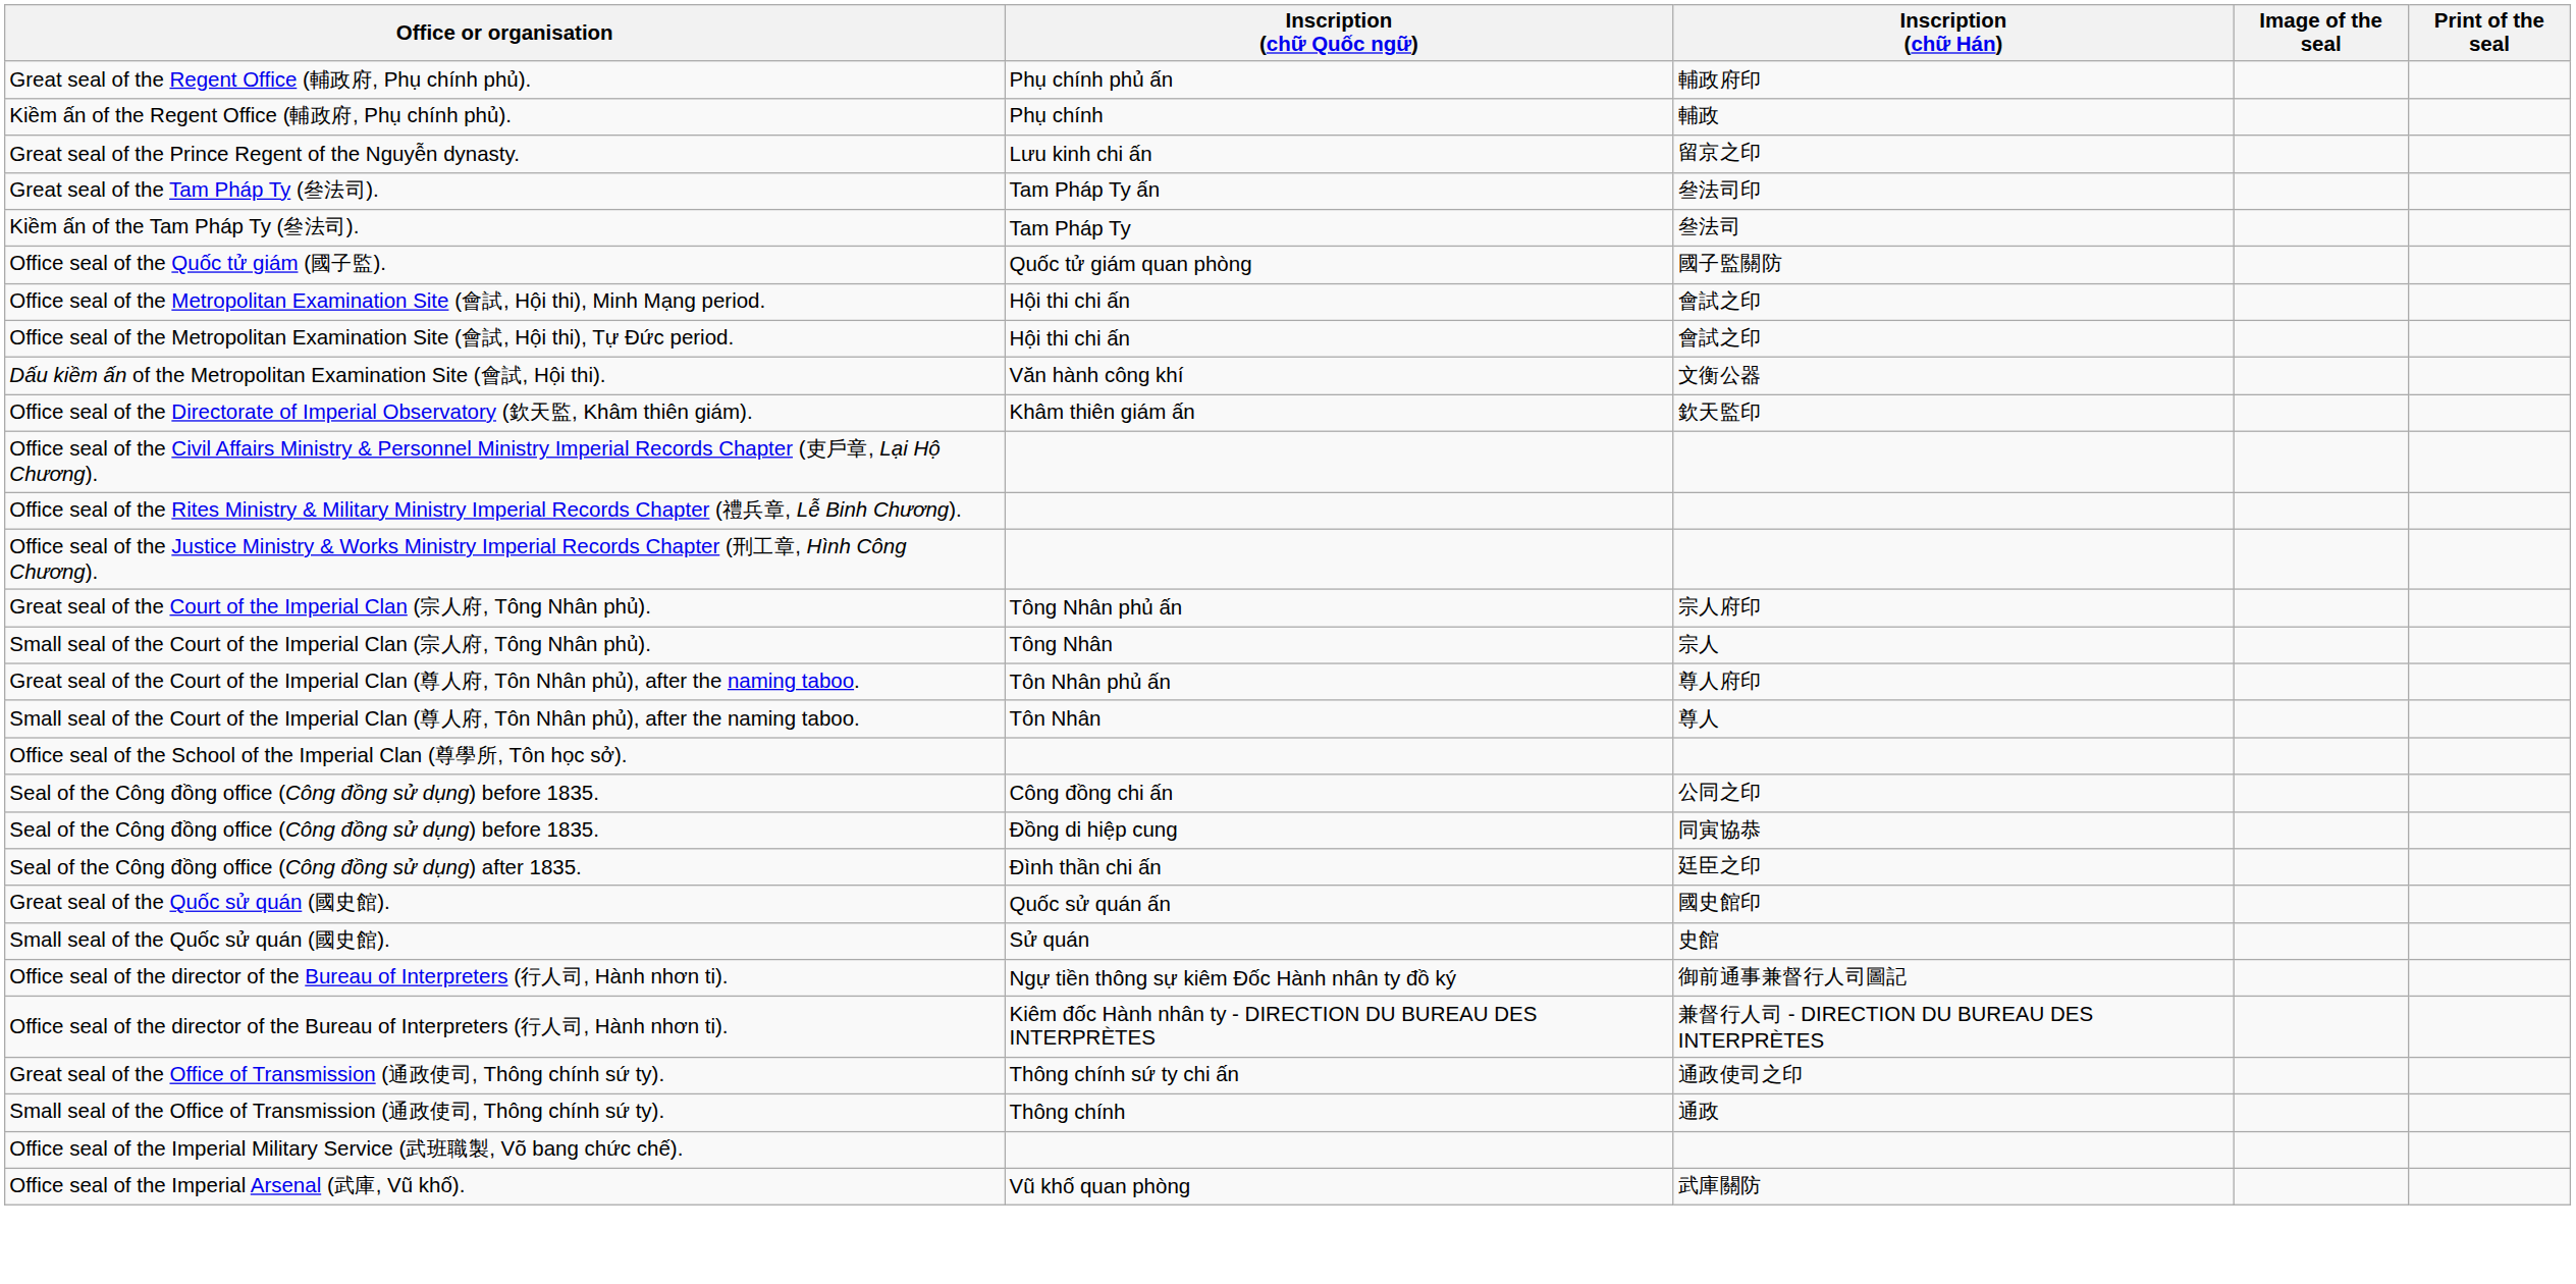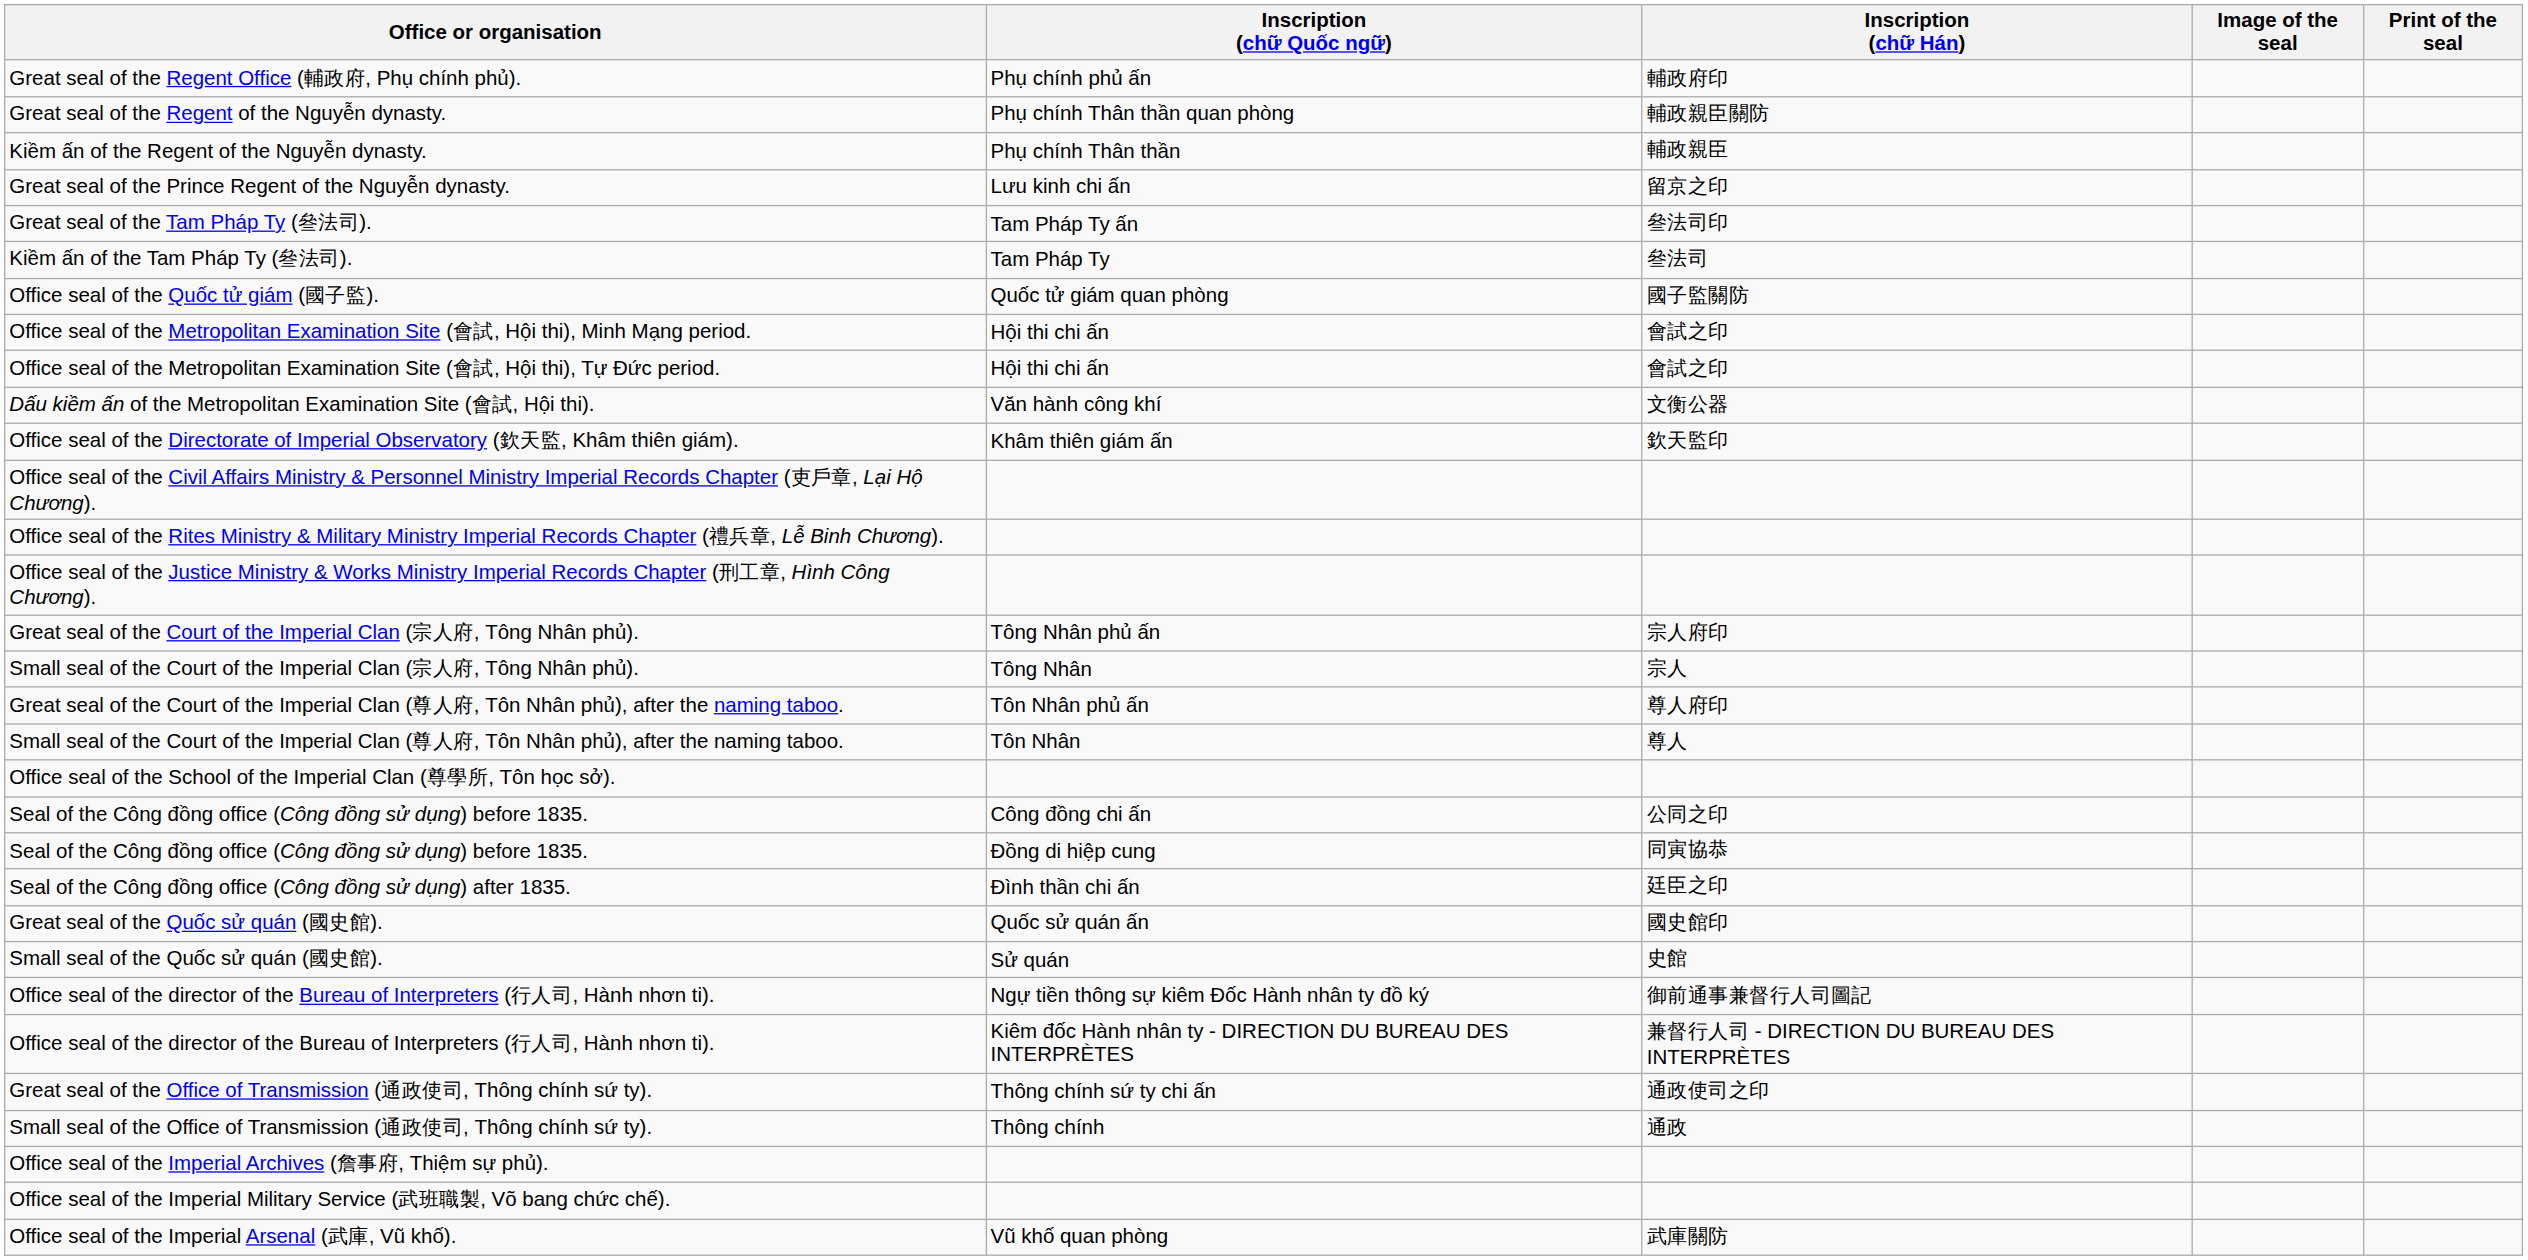- row: Kiềm ấn of the Regent Office (輔政府, Phụ chính phủ). | Phụ chính | 輔政
+ row: Great seal of the Regent of the Nguyễn dynasty. | Phụ chính Thân thần quan phòng | 輔政親臣關防
+ row: Kiềm ấn of the Regent of the Nguyễn dynasty. | Phụ chính Thân thần | 輔政親臣
+ row: Office seal of the Imperial Archives (詹事府, Thiệm sự phủ).
